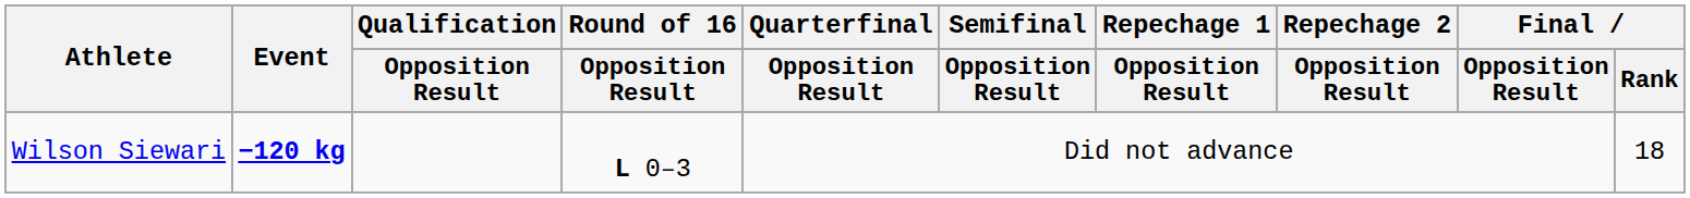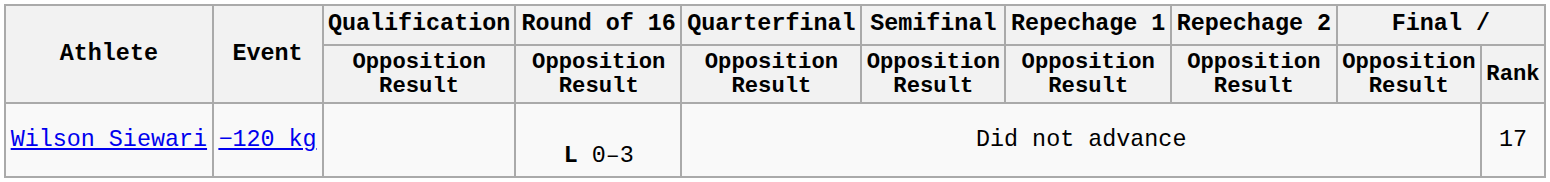Wilson Siewari | Event: bold -> normal
Wilson Siewari | Final / Rank: 18 -> 17
